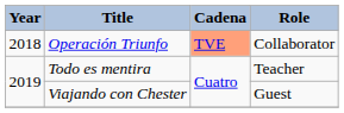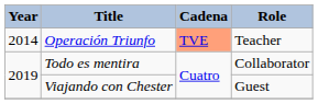Operación Triunfo | Year: 2018 -> 2014
Operación Triunfo | Role: Collaborator -> Teacher
Todo es mentira | Role: Teacher -> Collaborator
